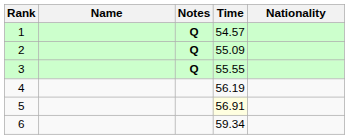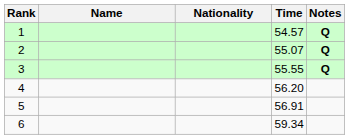columns swapped: Nationality <-> Notes
2 | Time: 55.09 -> 55.07
4 | Time: 56.19 -> 56.20
5 | Time: lightyellow background -> no background
